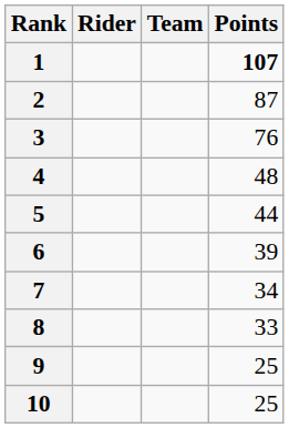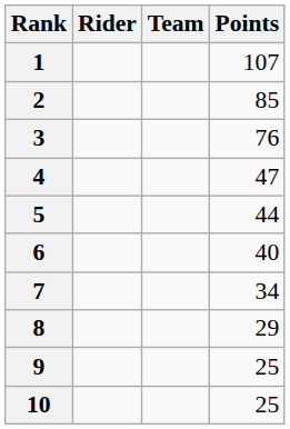1 | Points: bold -> normal
2 | Points: 87 -> 85
4 | Points: 48 -> 47
6 | Points: 39 -> 40
8 | Points: 33 -> 29
